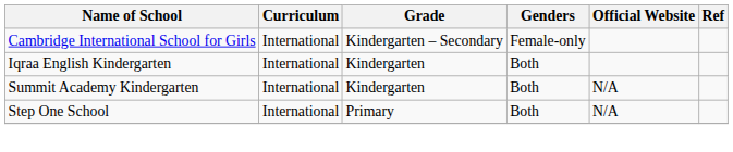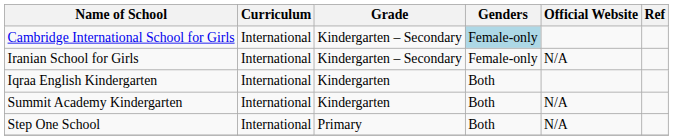Cambridge International School for Girls | Genders: no background -> lightblue background
+ row: Iranian School for Girls | International | Kindergarten – Secondary | Female-only | N/A
